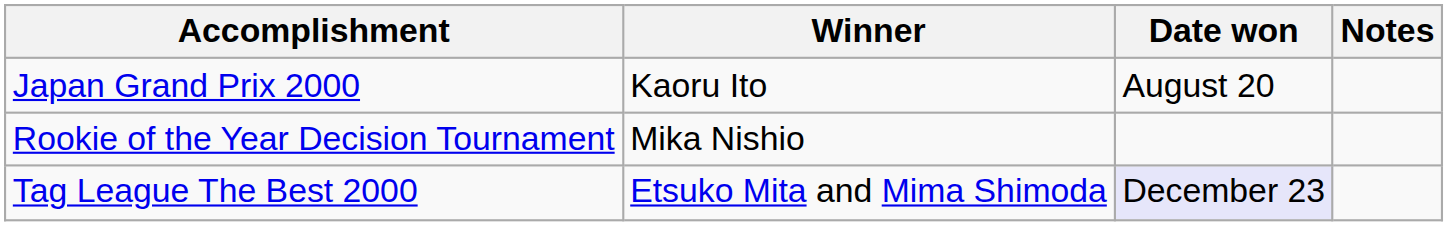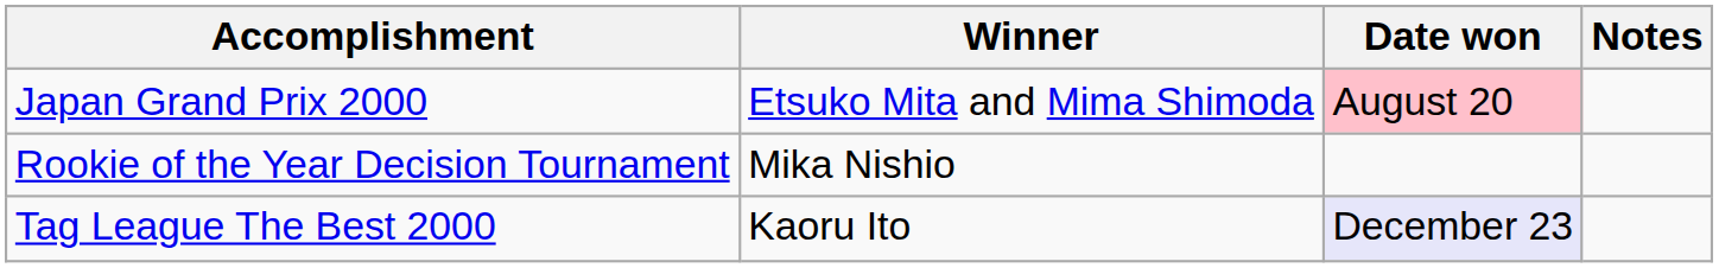Japan Grand Prix 2000 | Winner: Kaoru Ito -> Etsuko Mita and Mima Shimoda
Japan Grand Prix 2000 | Date won: no background -> pink background
Tag League The Best 2000 | Winner: Etsuko Mita and Mima Shimoda -> Kaoru Ito
